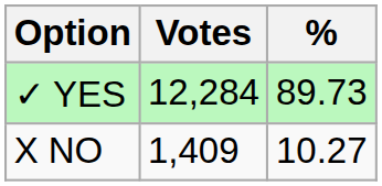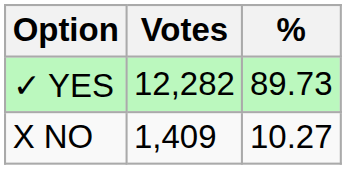✓ YES | Votes: 12,284 -> 12,282
